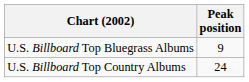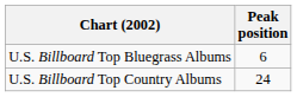U.S. Billboard Top Bluegrass Albums | Peak position: 9 -> 6
